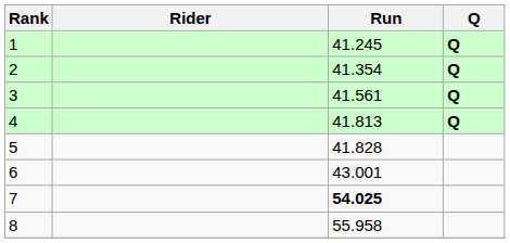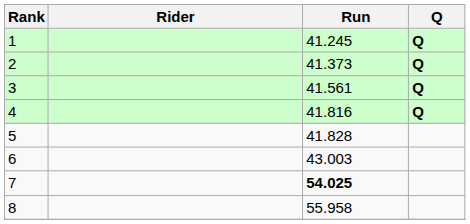2 | Run: 41.354 -> 41.373
4 | Run: 41.813 -> 41.816
6 | Run: 43.001 -> 43.003
